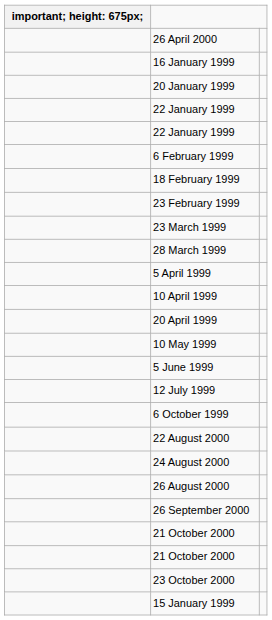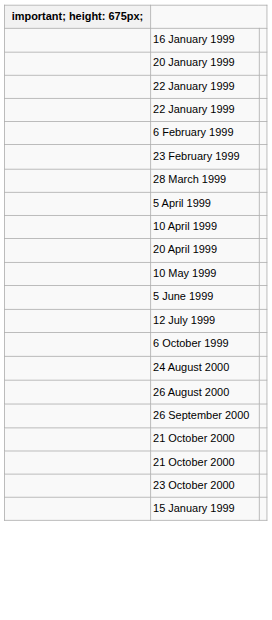- row: 26 April 2000
- row: 18 February 1999
- row: 23 March 1999
- row: 22 August 2000
